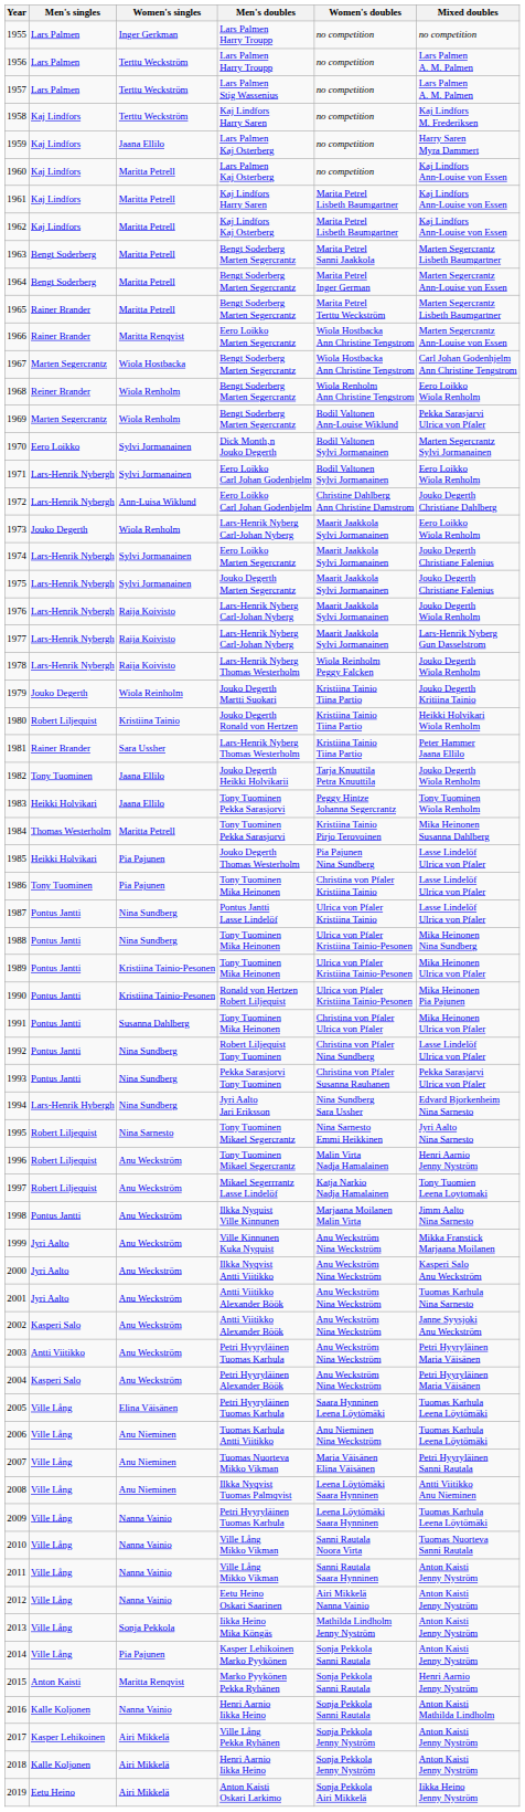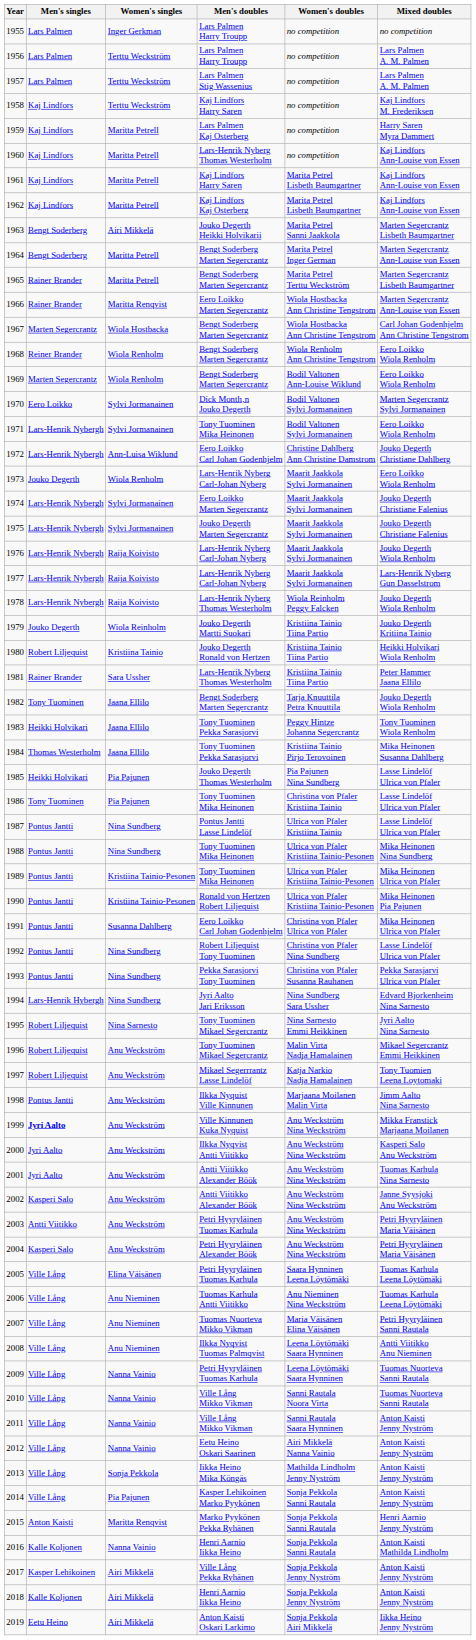1959 | Women's singles: Jaana Ellilo -> Maritta Petrell
1960 | Men's doubles: Lars Palmen Kaj Osterberg -> Lars-Henrik Nyberg Thomas Westerholm
1963 | Women's singles: Maritta Petrell -> Airi Mikkelä
1963 | Men's doubles: Bengt Soderberg Marten Segercrantz -> Jouko Degerth Heikki Holvikarii
1969 | Mixed doubles: Pekka Sarasjarvi Ulrica von Pfaler -> Eero Loikko Wiola Renholm
1971 | Men's doubles: Eero Loikko Carl Johan Godenhjelm -> Tony Tuominen Mika Heinonen
1982 | Men's doubles: Jouko Degerth Heikki Holvikarii -> Bengt Soderberg Marten Segercrantz
1984 | Women's singles: Maritta Petrell -> Jaana Ellilo
1991 | Men's doubles: Tony Tuominen Mika Heinonen -> Eero Loikko Carl Johan Godenhjelm
1996 | Mixed doubles: Henri Aarnio Jenny Nyström -> Mikael Segercrantz Emmi Heikkinen
1999 | Men's singles: normal -> bold
2009 | Mixed doubles: Tuomas Karhula Leena Löytömäki -> Tuomas Nuorteva Sanni Rautala
